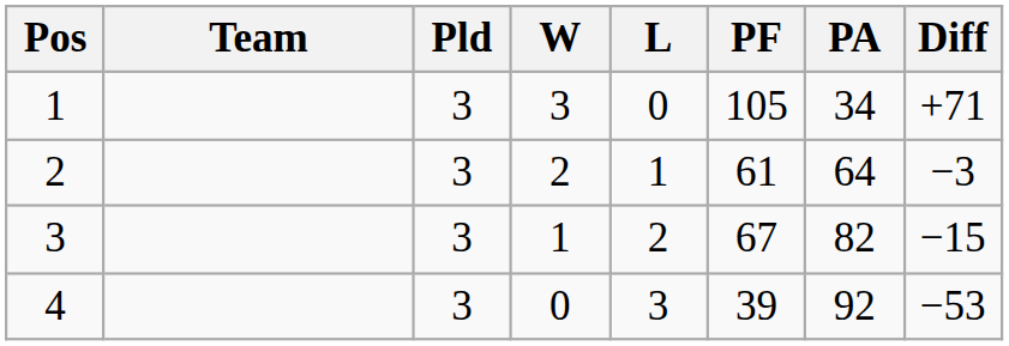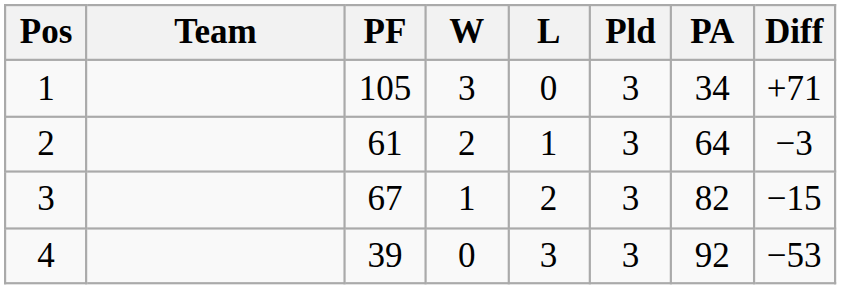columns swapped: Pld <-> PF
